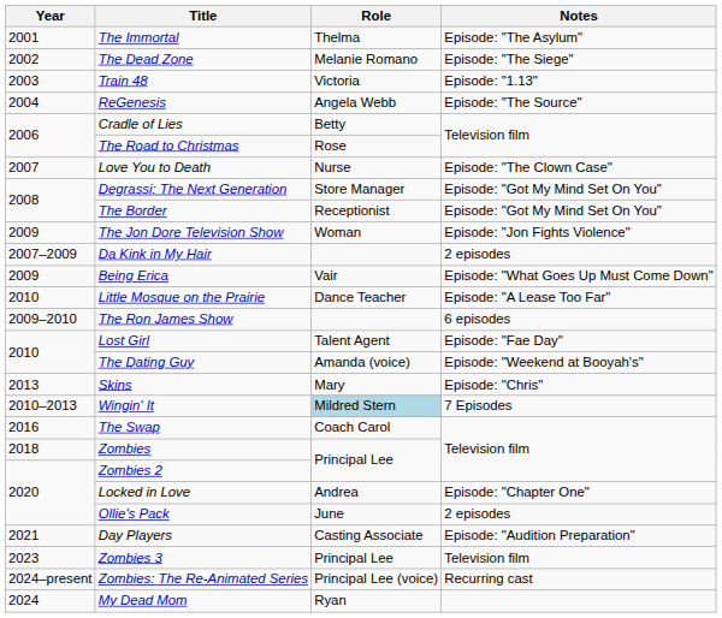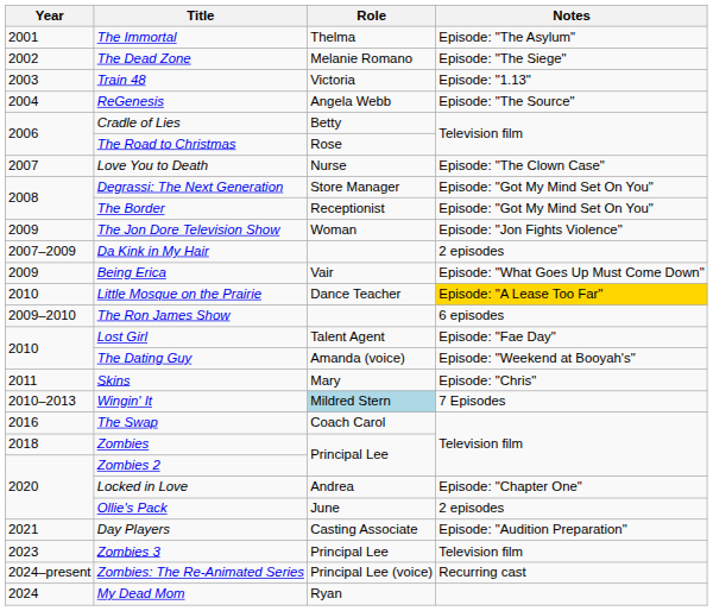Little Mosque on the Prairie | Notes: no background -> gold background
Skins | Year: 2013 -> 2011
